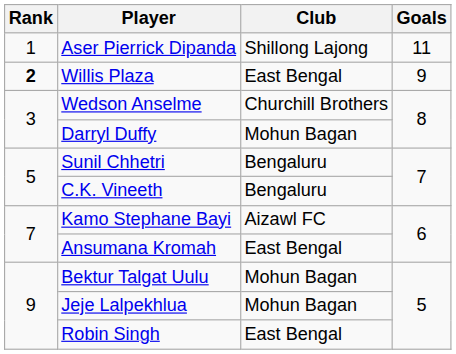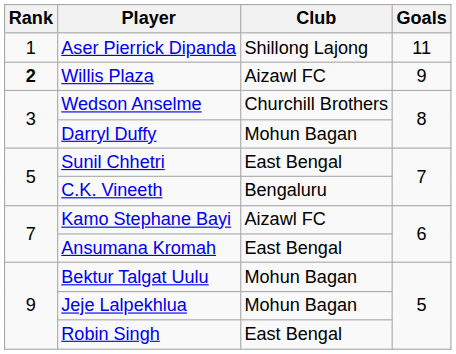Willis Plaza | Club: East Bengal -> Aizawl FC
Sunil Chhetri | Club: Bengaluru -> East Bengal
